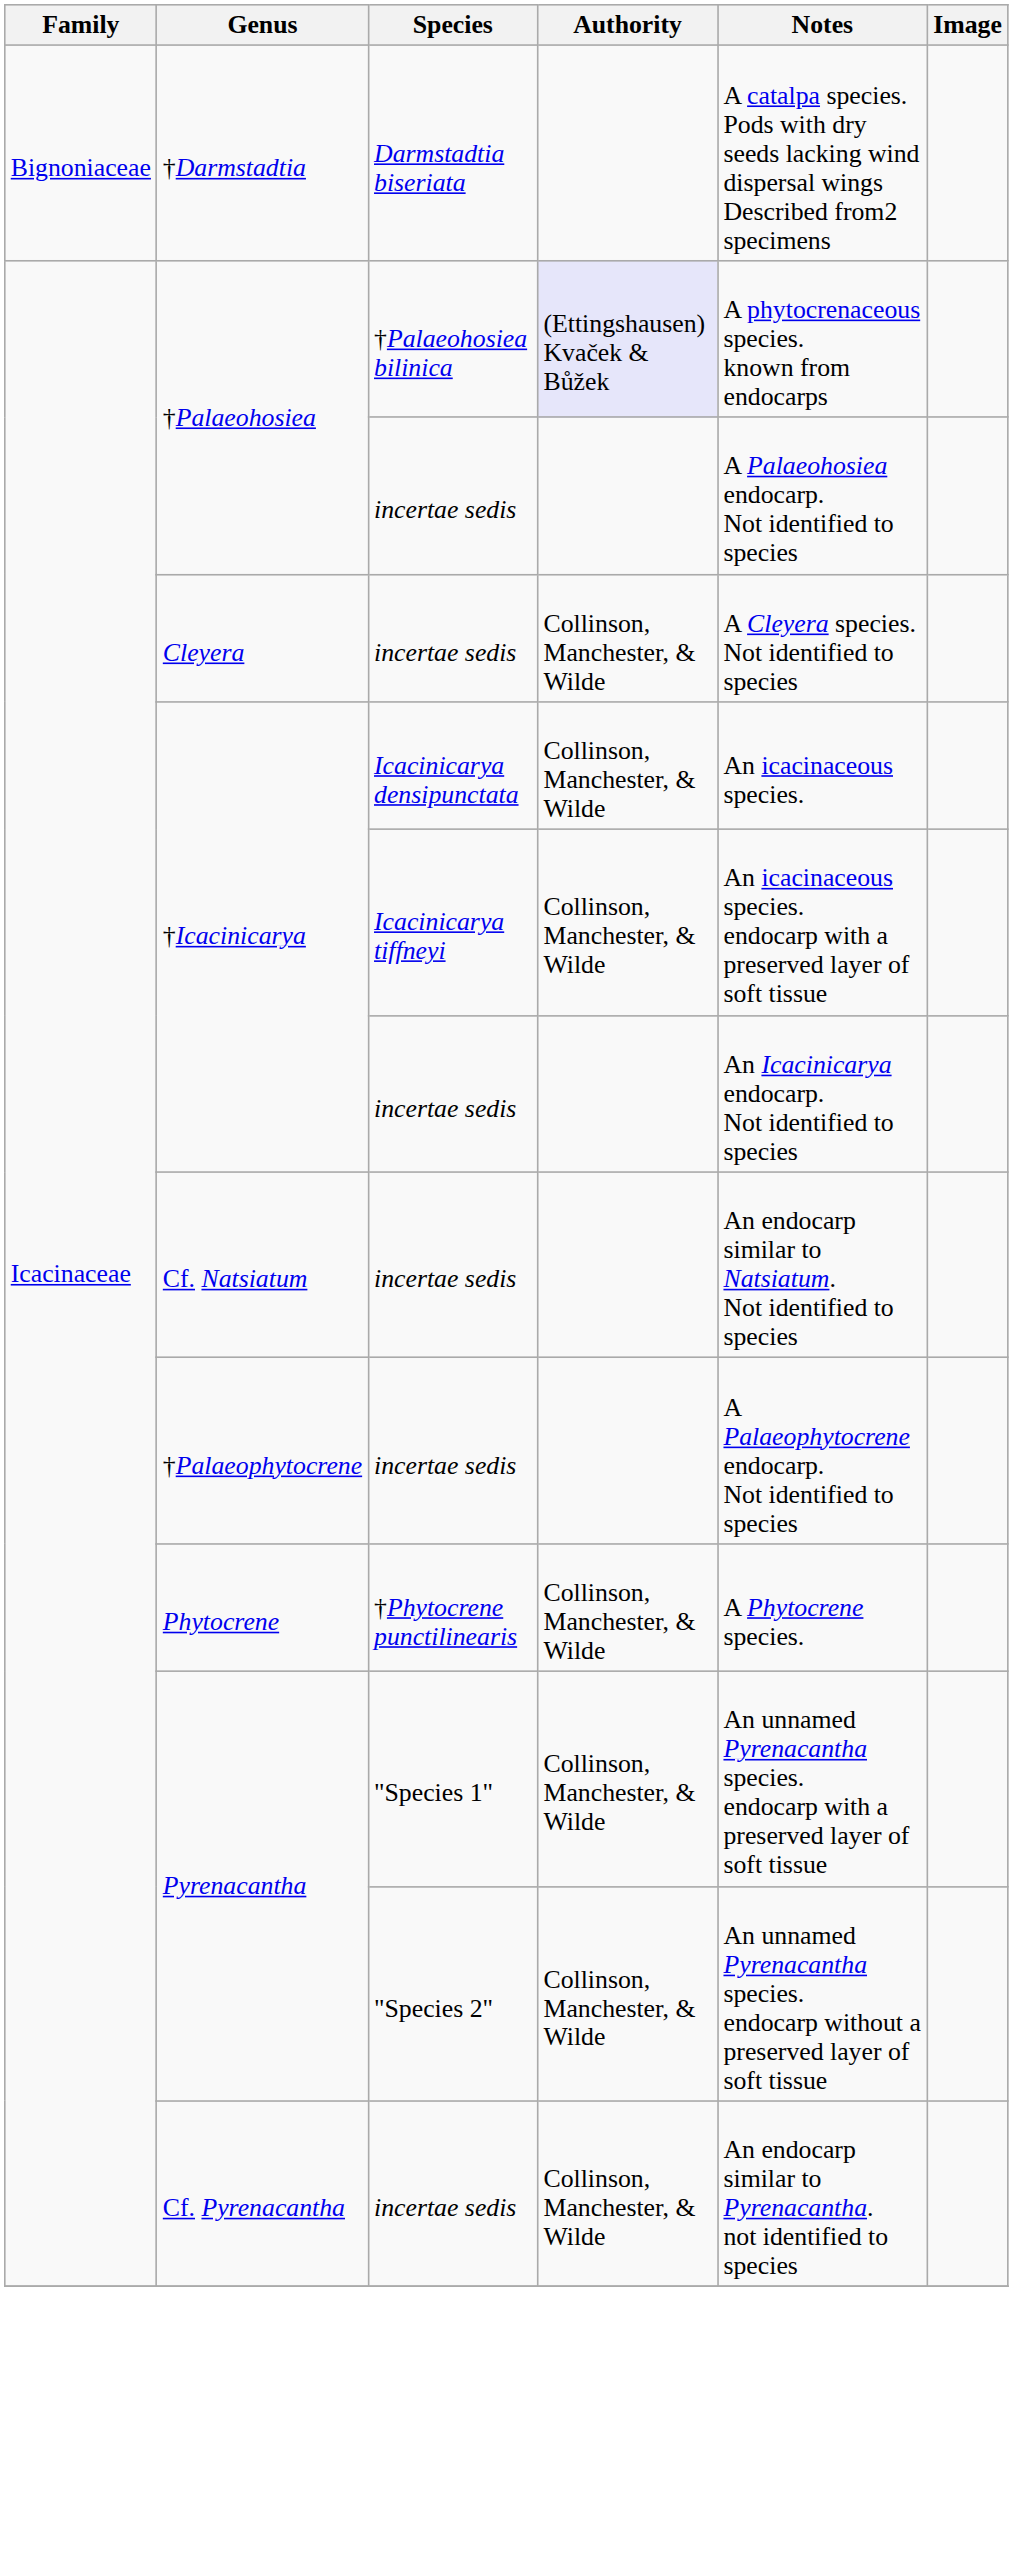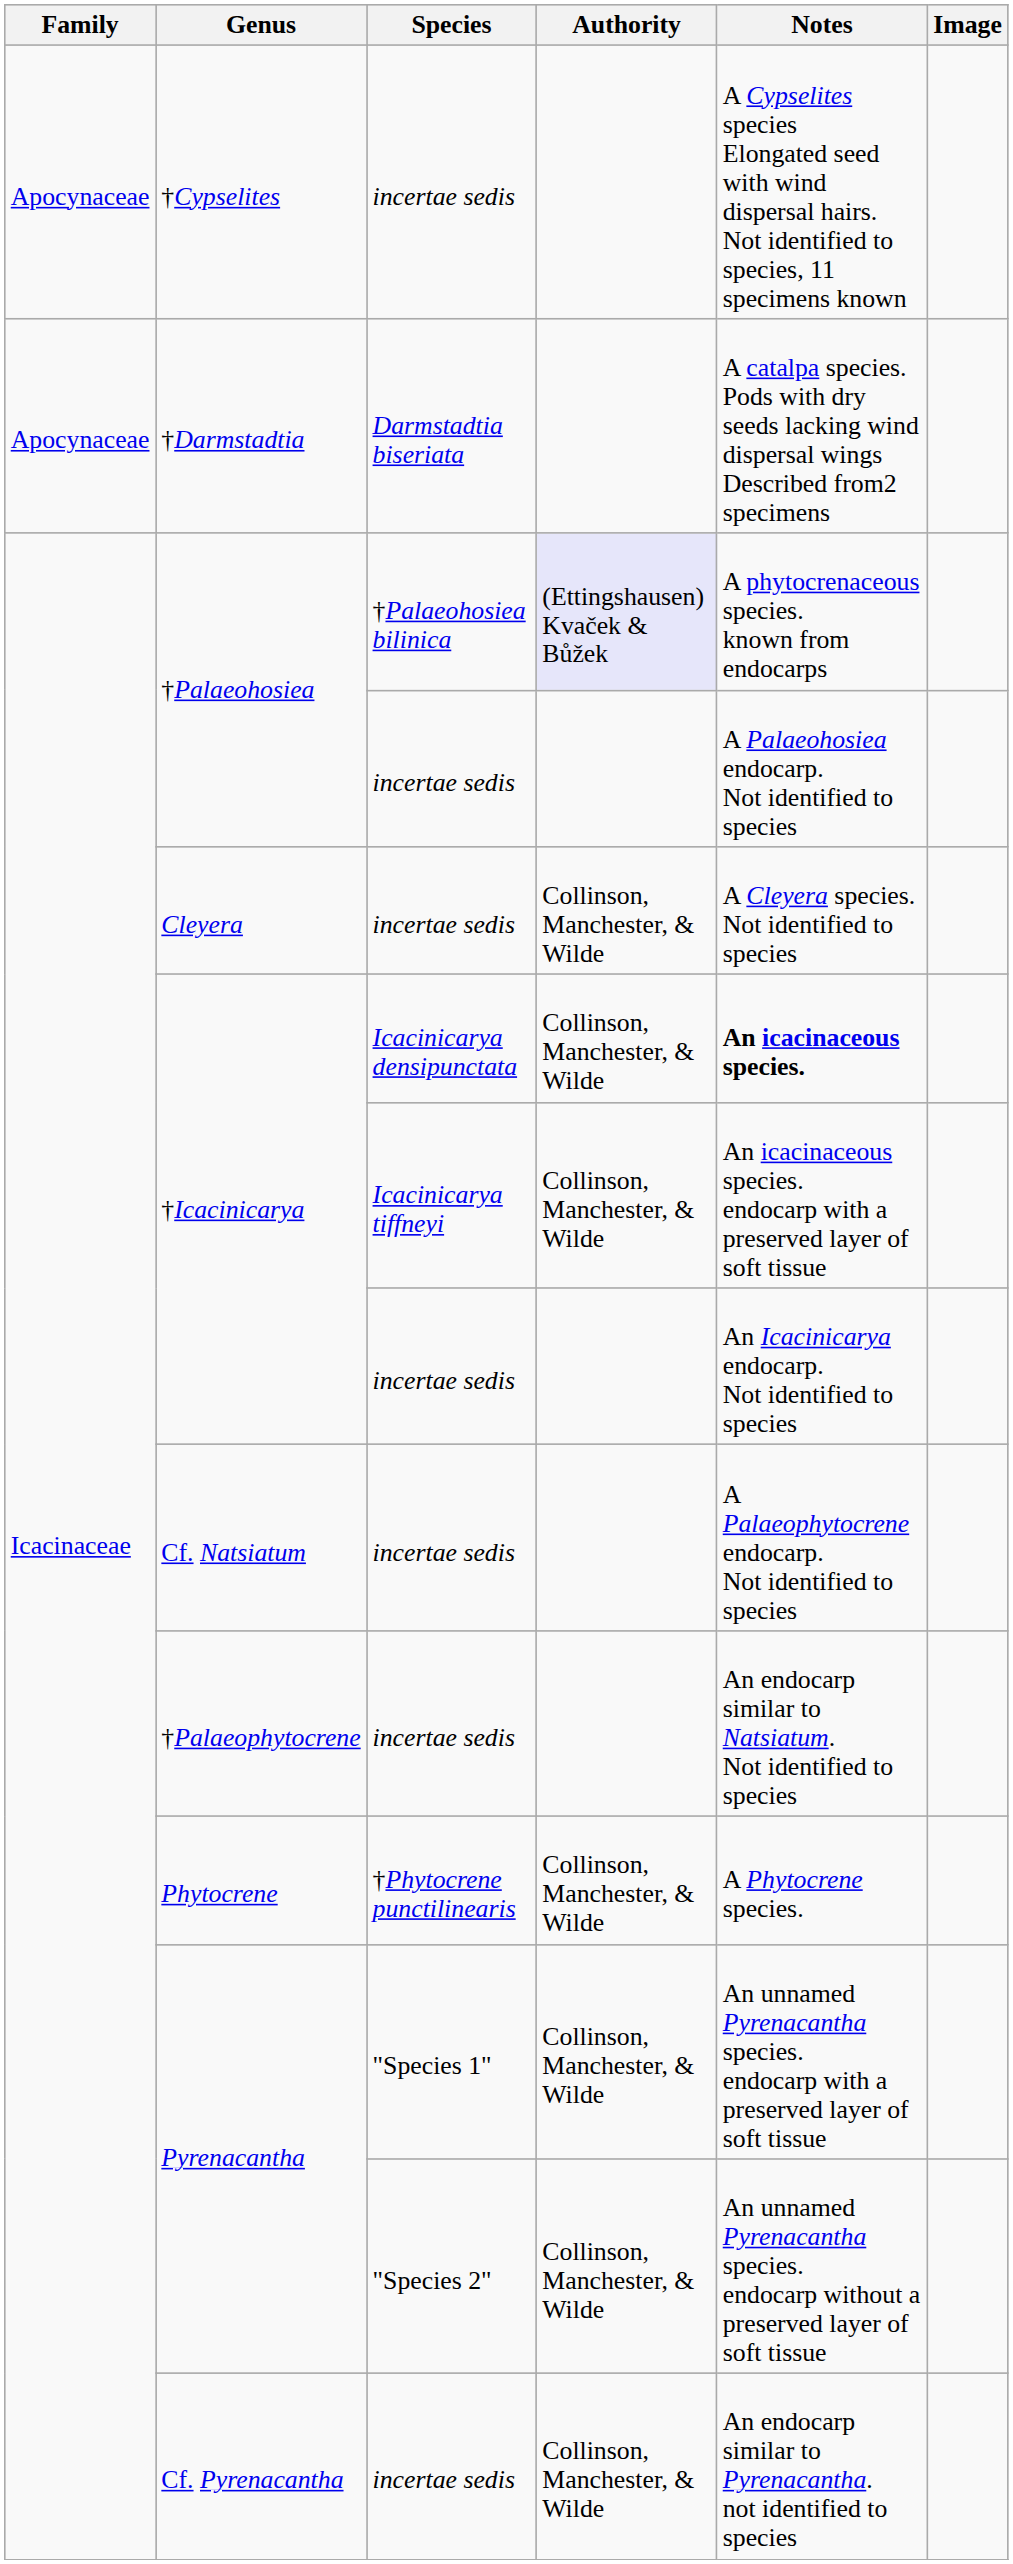+ row: Apocynaceae | †Cypselites | incertae sedis | A Cypselites species Elongated seed with wind dispersal hairs. Not identified to species, 11 specimens known
†Darmstadtia | Family: Bignoniaceae -> Apocynaceae
†Icacinicarya / Icacinicarya densipunctata | Notes: normal -> bold
Cf. Natsiatum | Notes: An endocarp similar to Natsiatum. Not identified to species -> A Palaeophytocrene endocarp. Not identified to species
†Palaeophytocrene | Notes: A Palaeophytocrene endocarp. Not identified to species -> An endocarp similar to Natsiatum. Not identified to species
